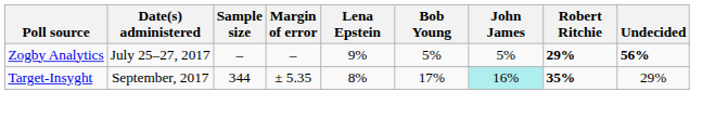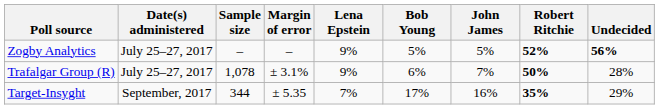Zogby Analytics | Robert Ritchie: 29% -> 52%
+ row: Trafalgar Group (R) | July 25–27, 2017 | 1,078 | ± 3.1% | 9% | 6% | 7% | 50% | 28%
Target-Insyght | Lena Epstein: 8% -> 7%
Target-Insyght | John James: paleturquoise background -> no background
